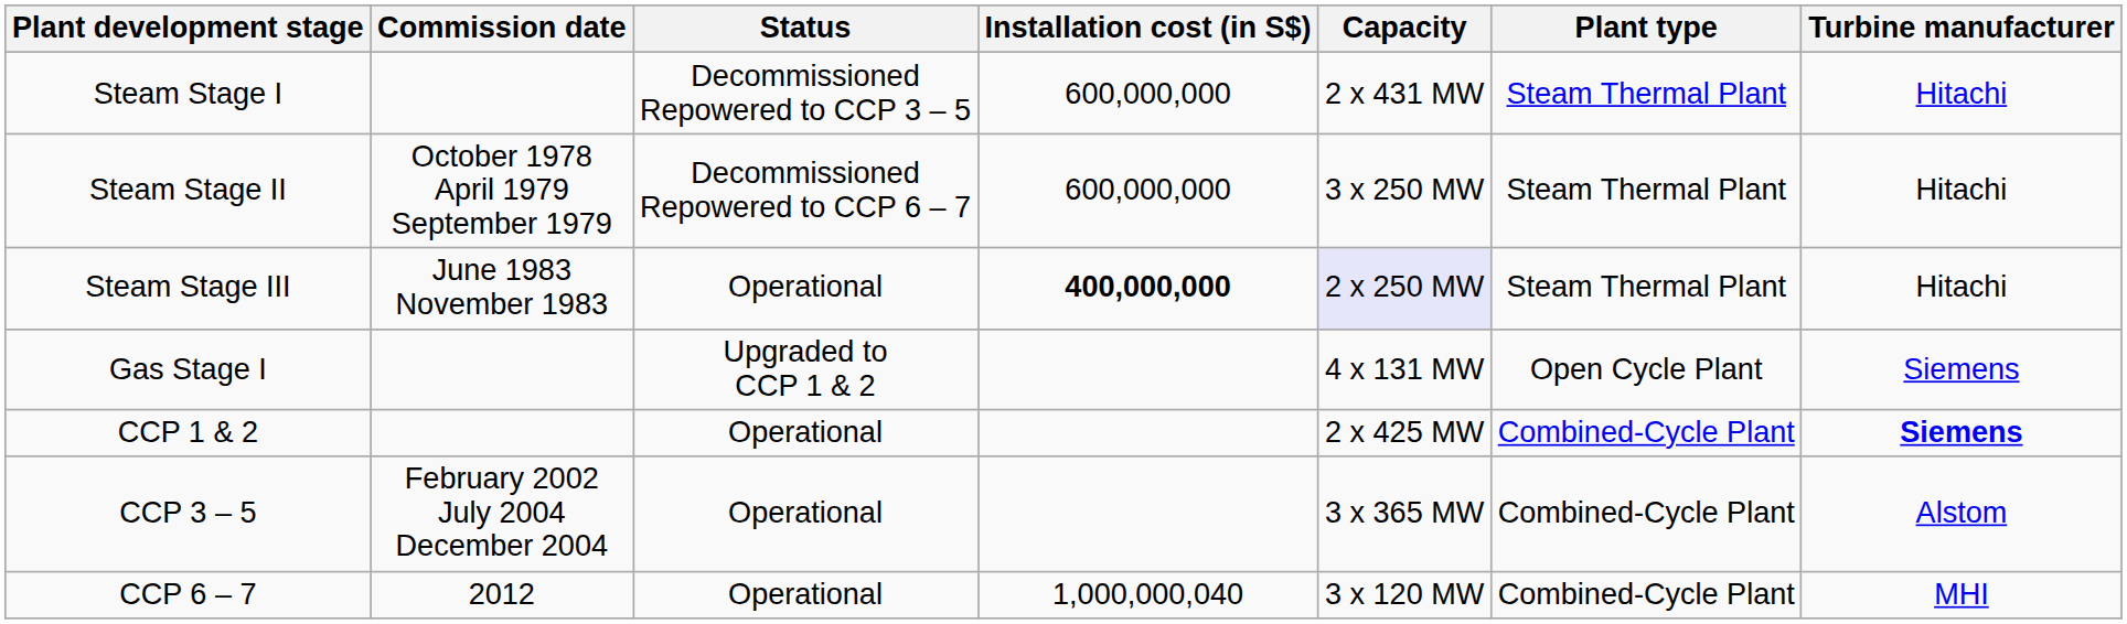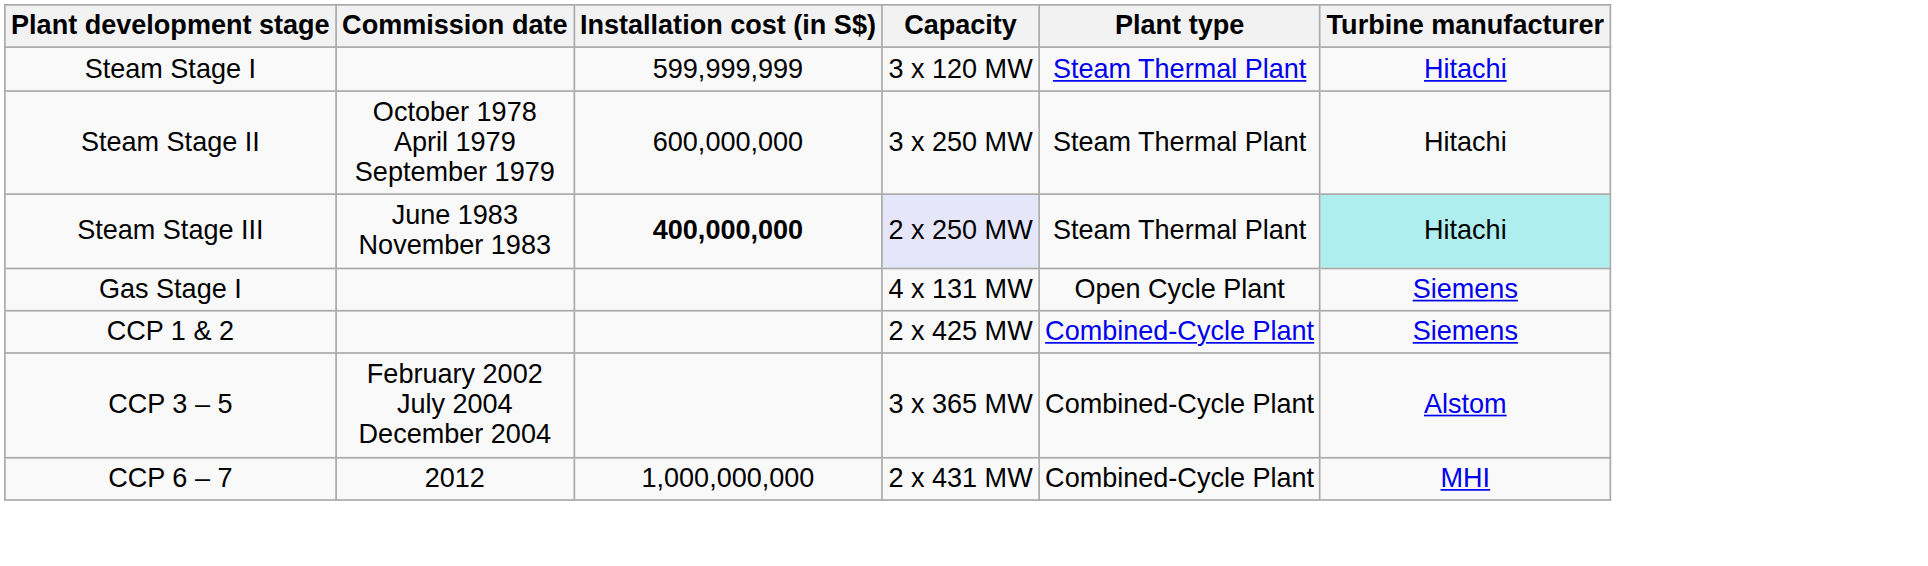- column: Status | Decommissioned Repowered to CCP 3 – 5 | Decommissioned Repowered to CCP 6 – 7 | Operational | Upgraded to CCP 1 & 2 | Operational | Operational | Operational
Steam Stage I | Installation cost (in S$): 600,000,000 -> 599,999,999
Steam Stage I | Capacity: 2 x 431 MW -> 3 x 120 MW
Steam Stage III | Turbine manufacturer: no background -> paleturquoise background
CCP 1 & 2 | Turbine manufacturer: bold -> normal
CCP 6 – 7 | Installation cost (in S$): 1,000,000,040 -> 1,000,000,000
CCP 6 – 7 | Capacity: 3 x 120 MW -> 2 x 431 MW
